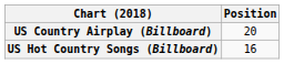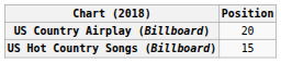US Hot Country Songs (Billboard) | Position: 16 -> 15
